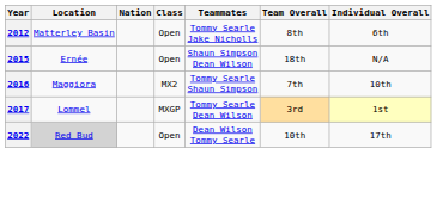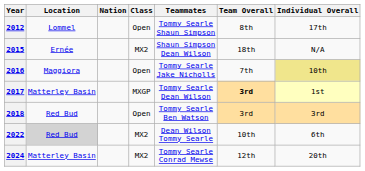2012 | Location: Matterley Basin -> Lommel
2012 | Teammates: Tommy Searle Jake Nicholls -> Tommy Searle Shaun Simpson
2012 | Individual Overall: 6th -> 17th
2015 | Class: Open -> MX2
2016 | Class: MX2 -> Open
2016 | Teammates: Tommy Searle Shaun Simpson -> Tommy Searle Jake Nicholls
2016 | Individual Overall: no background -> khaki background
2017 | Location: Lommel -> Matterley Basin
2017 | Team Overall: normal -> bold
+ row: 2018 | Red Bud | Open | Tommy Searle Ben Watson | 3rd | 3rd
2022 | Class: Open -> MX2
2022 | Individual Overall: 17th -> 6th
+ row: 2024 | Matterley Basin | MX2 | Tommy Searle Conrad Mewse | 12th | 20th
